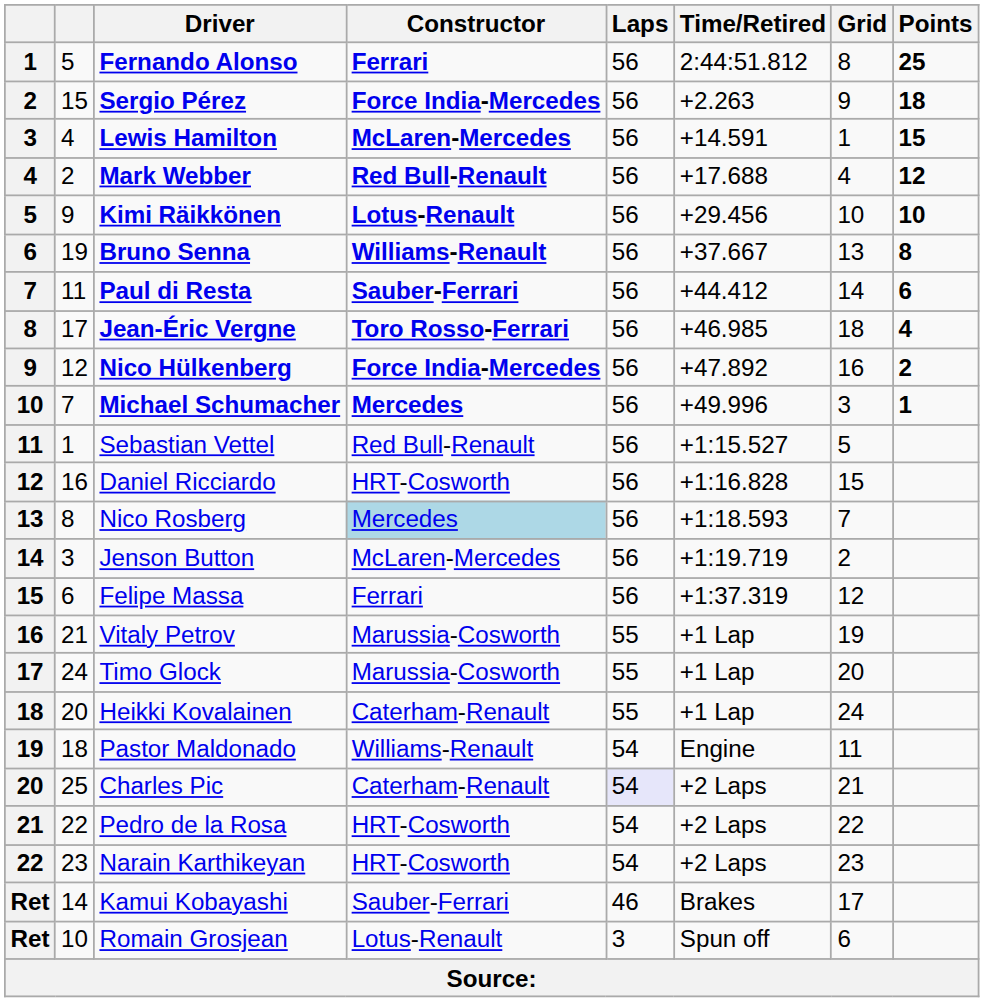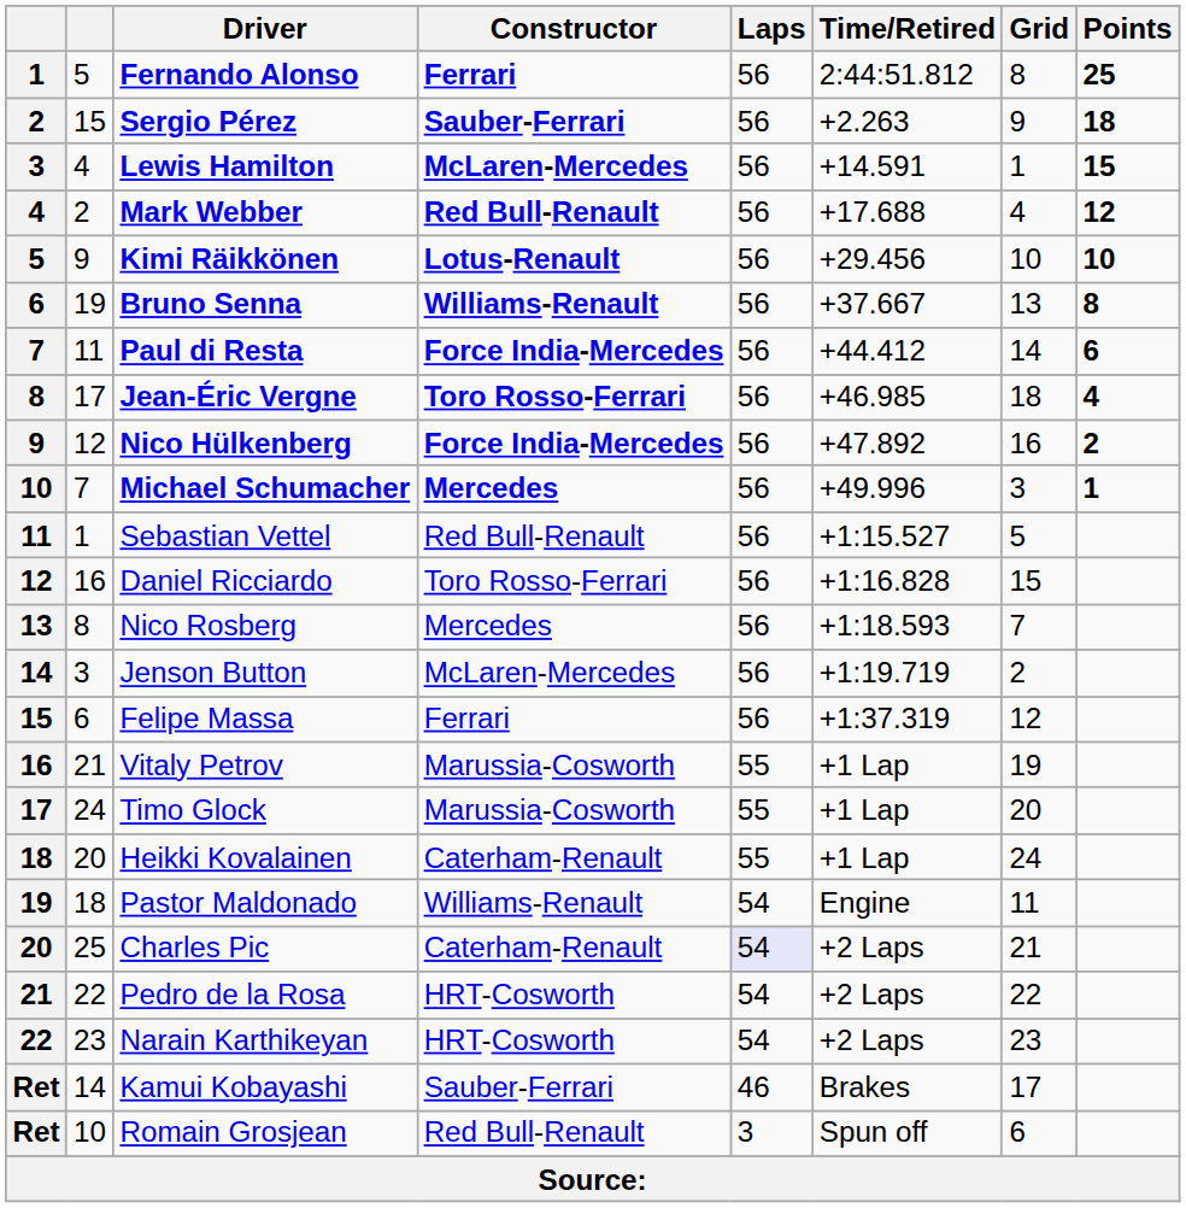Sergio Pérez | Constructor: Force India-Mercedes -> Sauber-Ferrari
Paul di Resta | Constructor: Sauber-Ferrari -> Force India-Mercedes
Daniel Ricciardo | Constructor: HRT-Cosworth -> Toro Rosso-Ferrari
Nico Rosberg | Constructor: lightblue background -> no background
Romain Grosjean | Constructor: Lotus-Renault -> Red Bull-Renault
